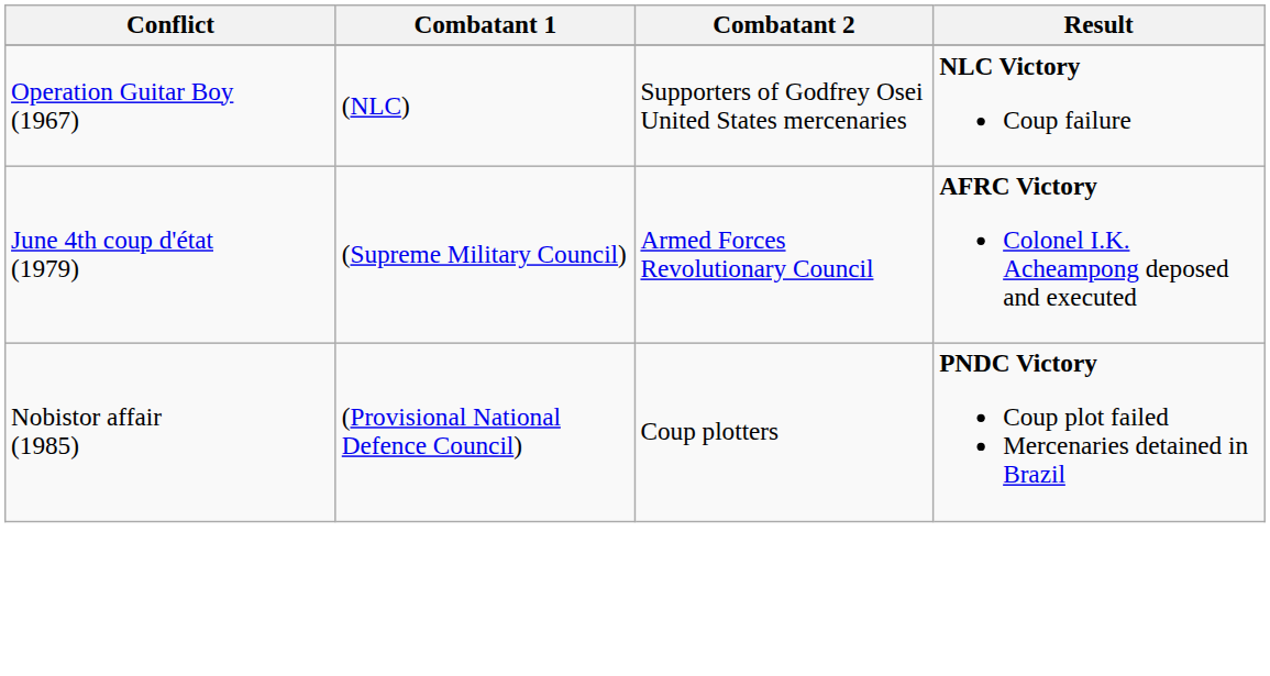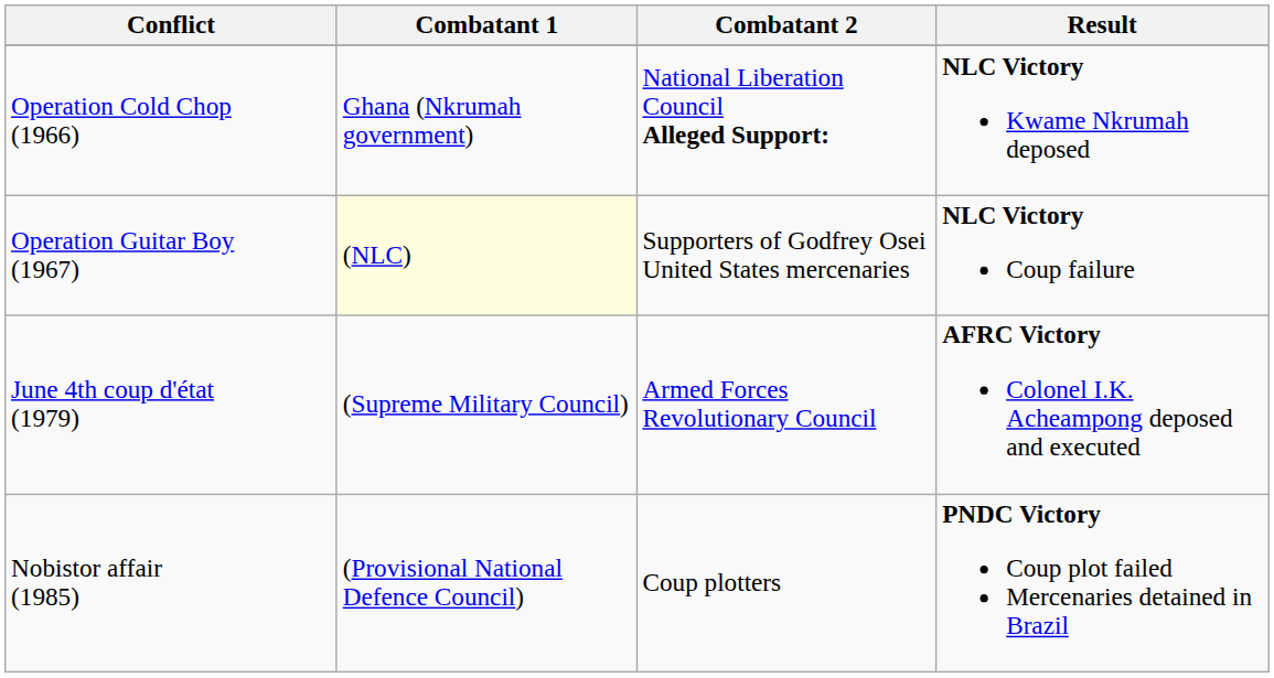+ row: Operation Cold Chop (1966) | Ghana (Nkrumah government) | National Liberation Council Alleged Support: | NLC Victory Kwame Nkrumah deposed
Operation Guitar Boy (1967) | Combatant 1: no background -> lightyellow background
